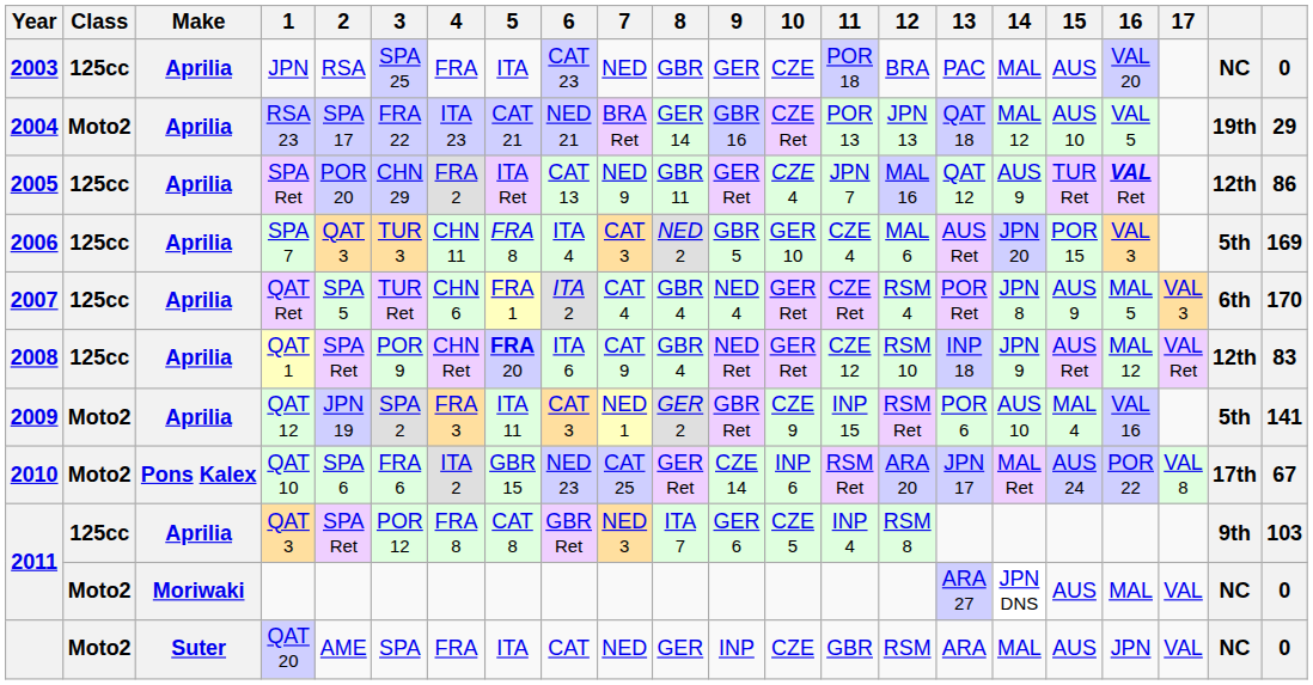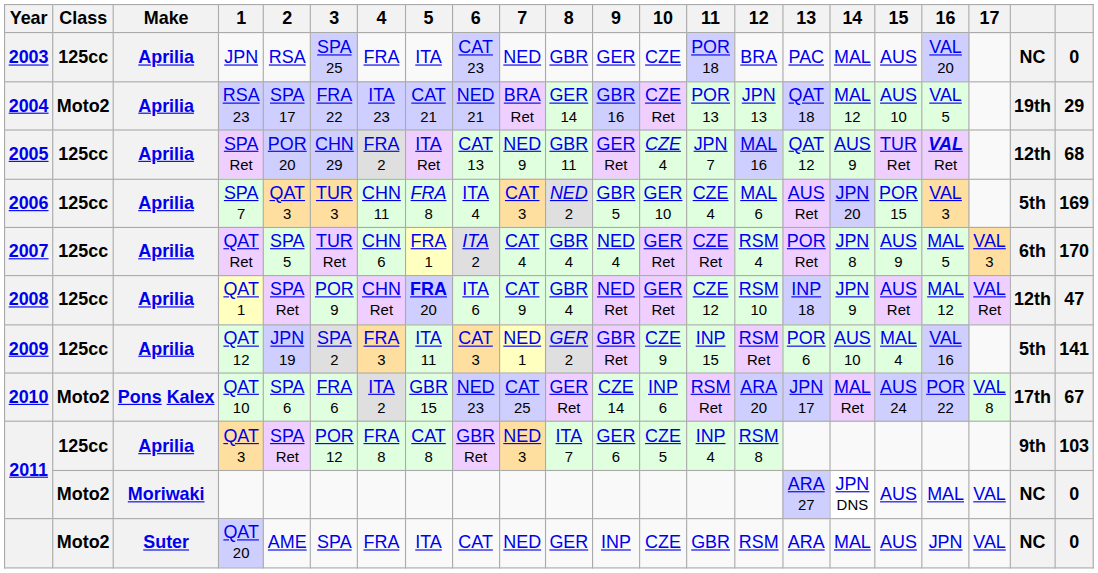2005 | column 22: 86 -> 68
2008 | column 22: 83 -> 47
2009 | Class: Moto2 -> 125cc
